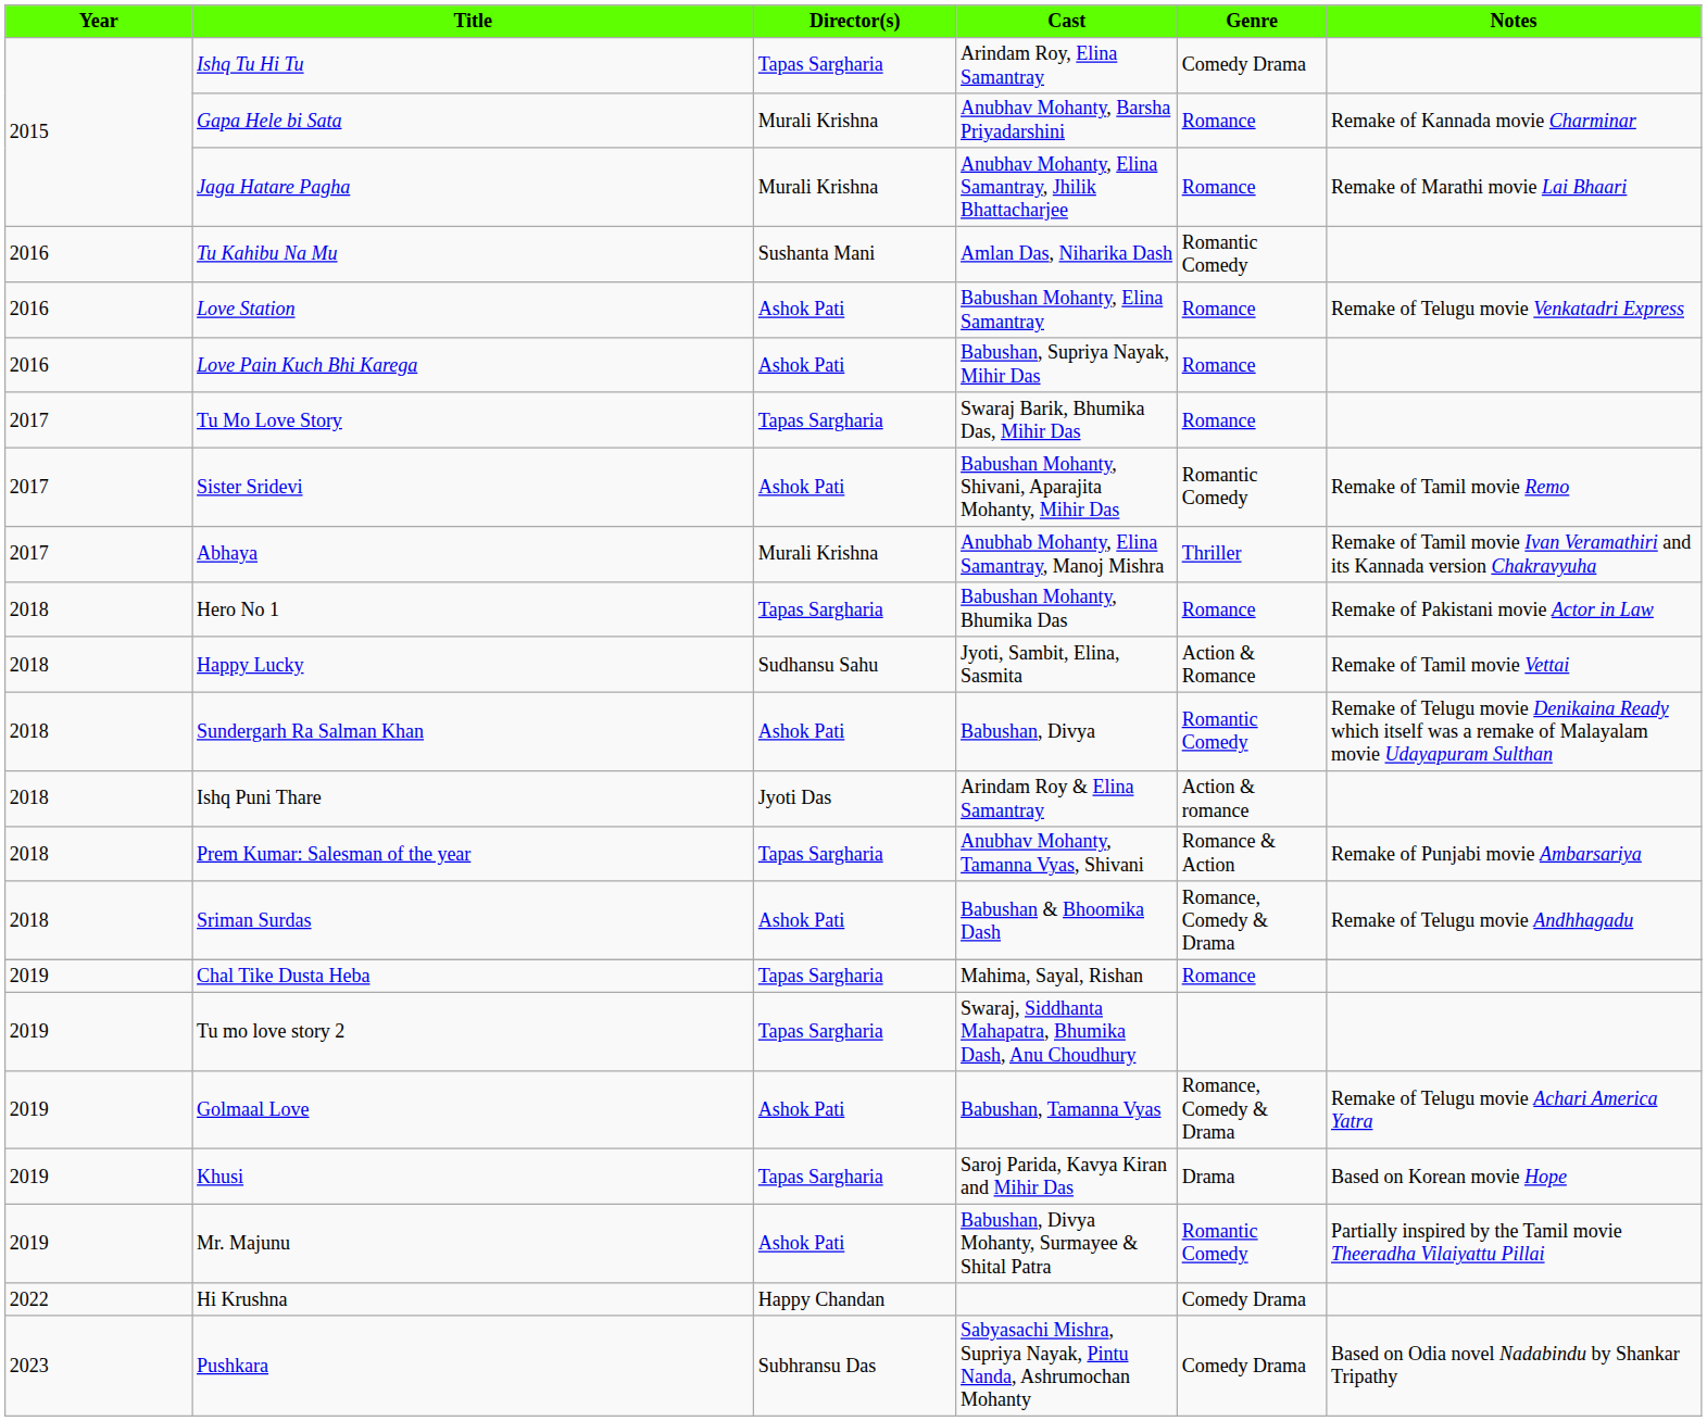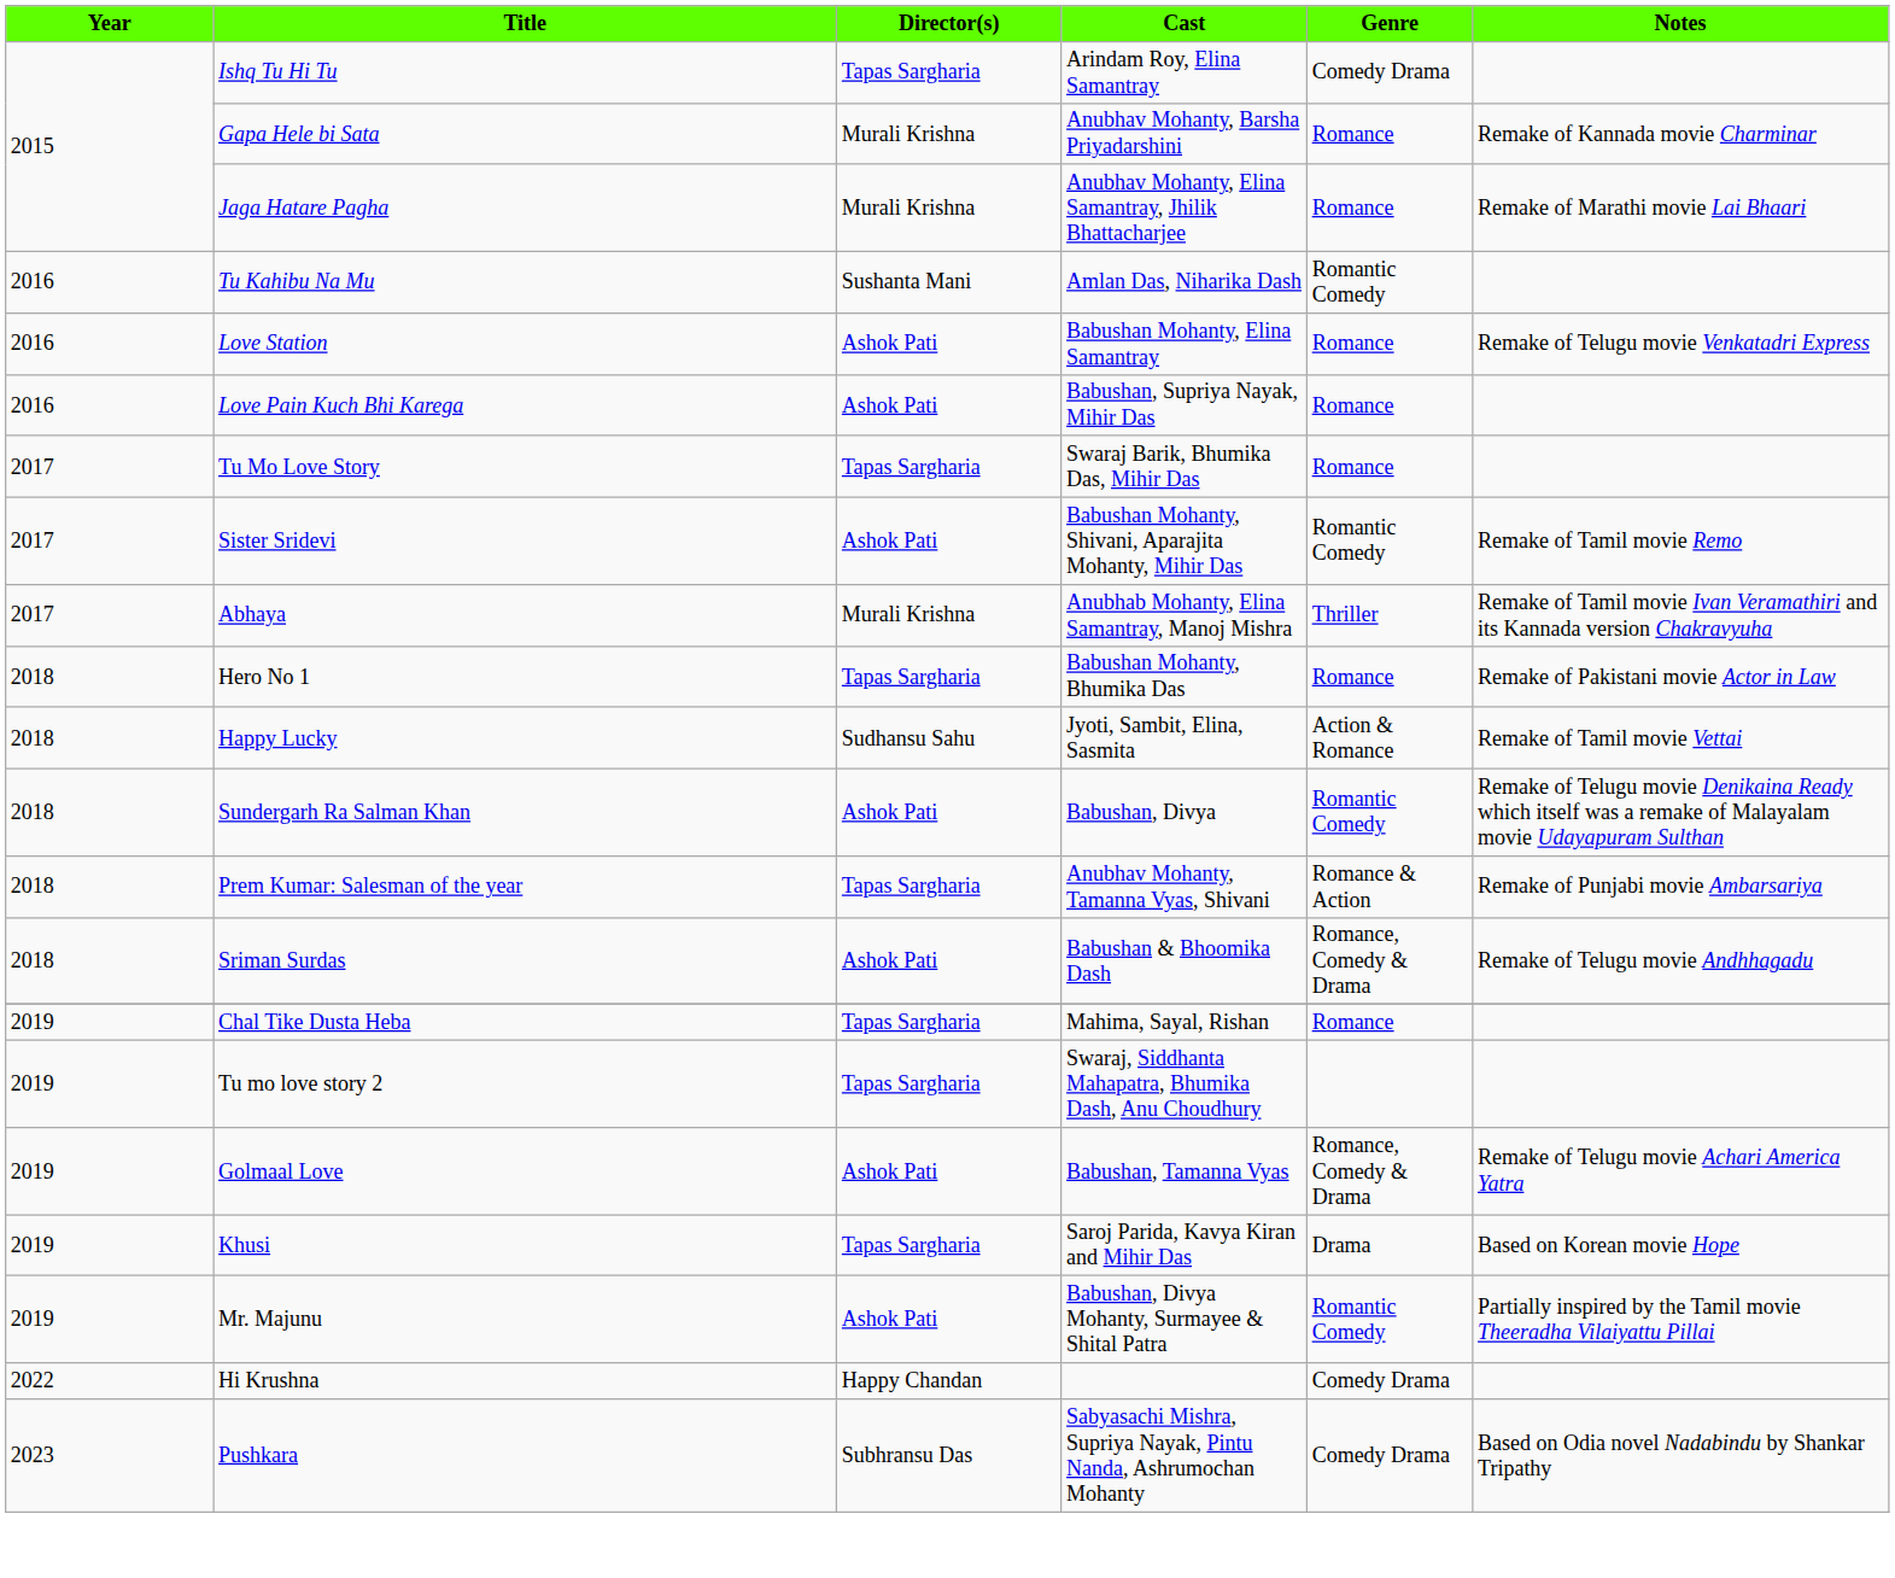- row: 2018 | Ishq Puni Thare | Jyoti Das | Arindam Roy & Elina Samantray | Action & romance
